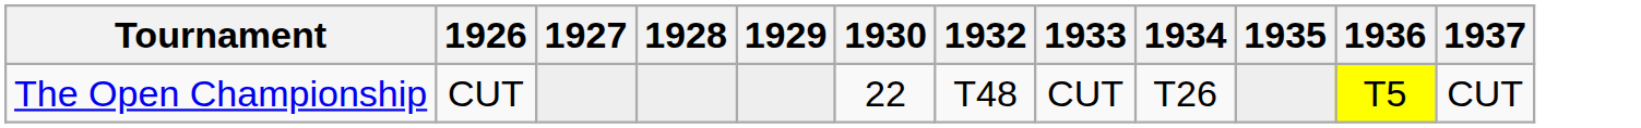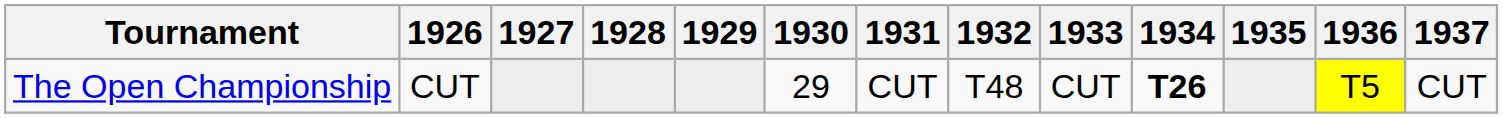+ column: 1931 | CUT
The Open Championship | 1930: 22 -> 29
The Open Championship | 1934: normal -> bold
